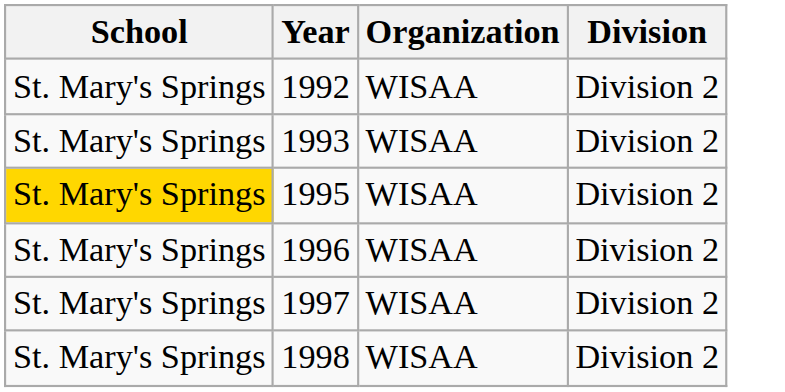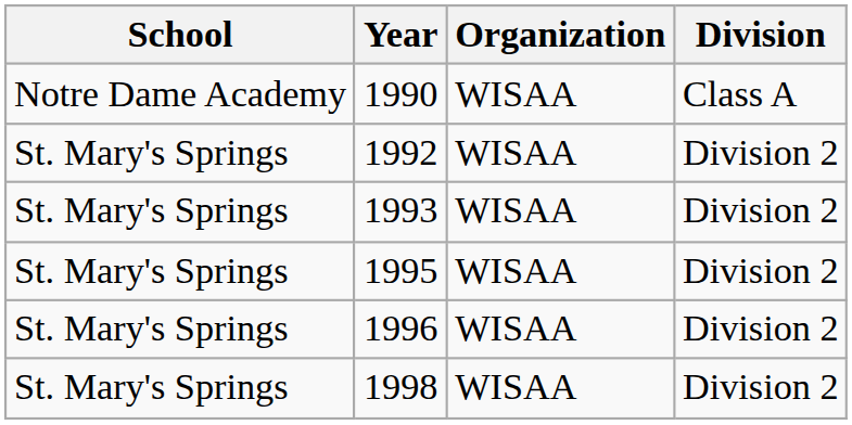+ row: Notre Dame Academy | 1990 | WISAA | Class A
1995 | School: gold background -> no background
- row: St. Mary's Springs | 1997 | WISAA | Division 2
